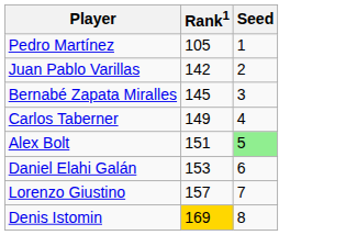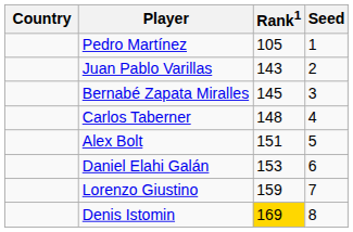+ column: Country
Juan Pablo Varillas | Rank1: 142 -> 143
Carlos Taberner | Rank1: 149 -> 148
Alex Bolt | Seed: lightgreen background -> no background
Lorenzo Giustino | Rank1: 157 -> 159
